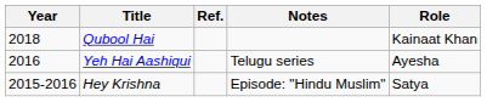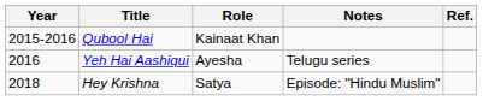columns swapped: Role <-> Ref.
Qubool Hai | Year: 2018 -> 2015-2016
Hey Krishna | Year: 2015-2016 -> 2018
